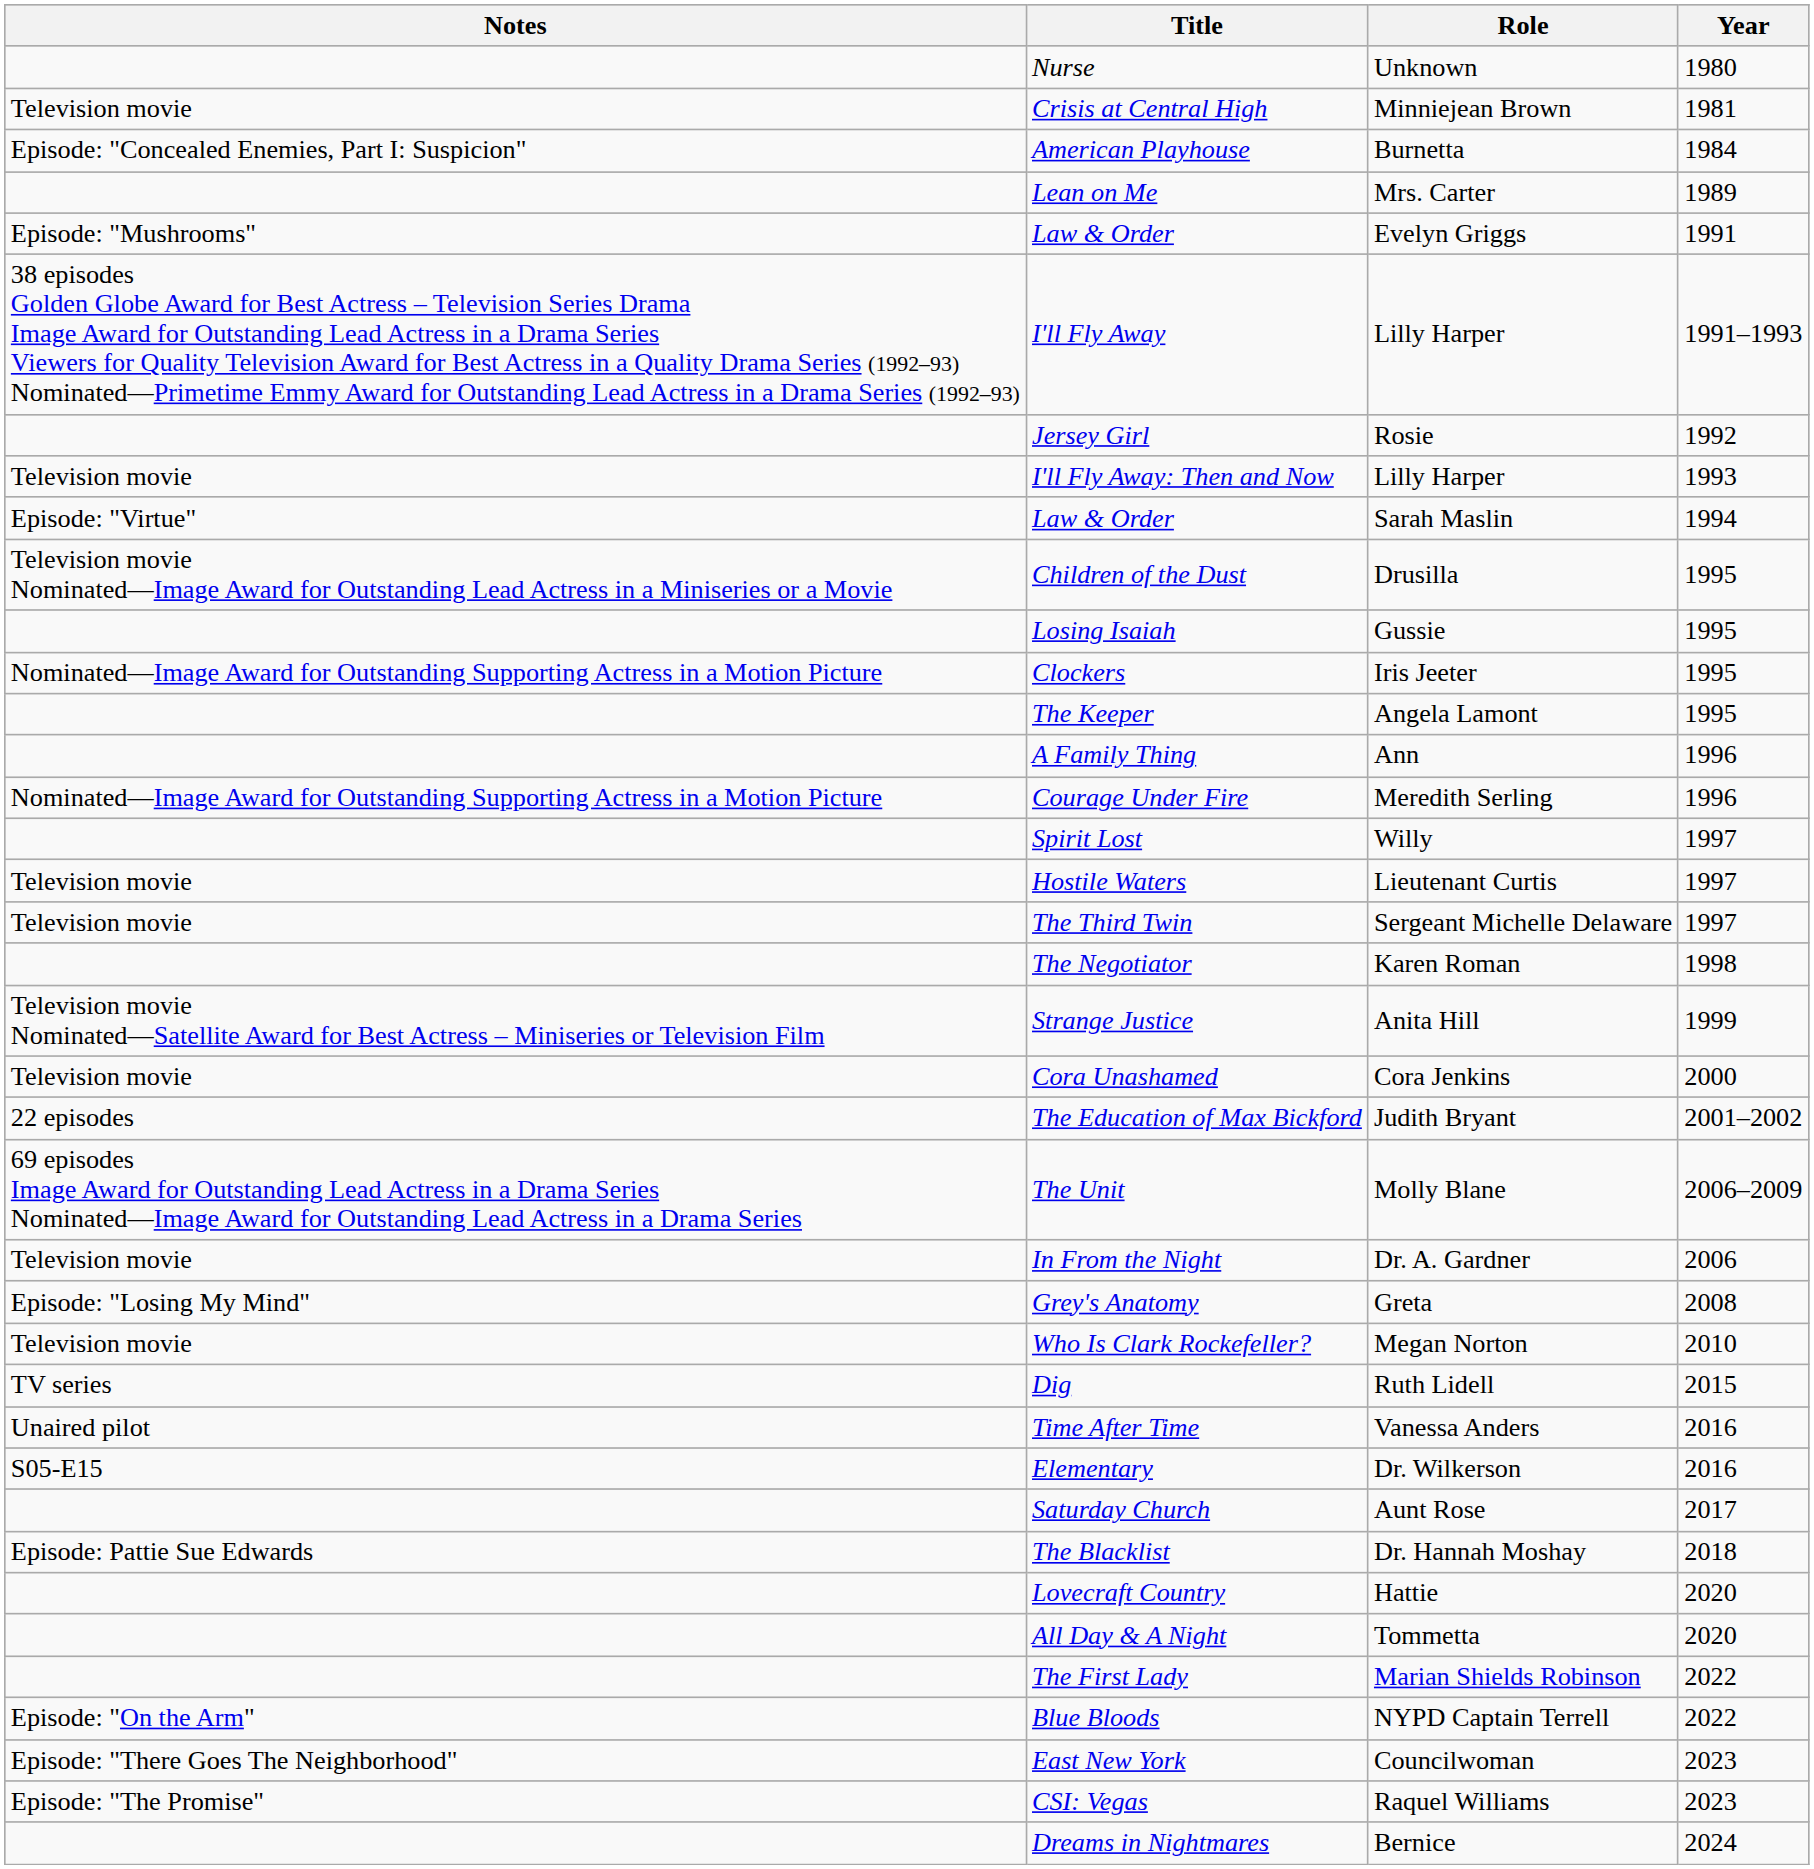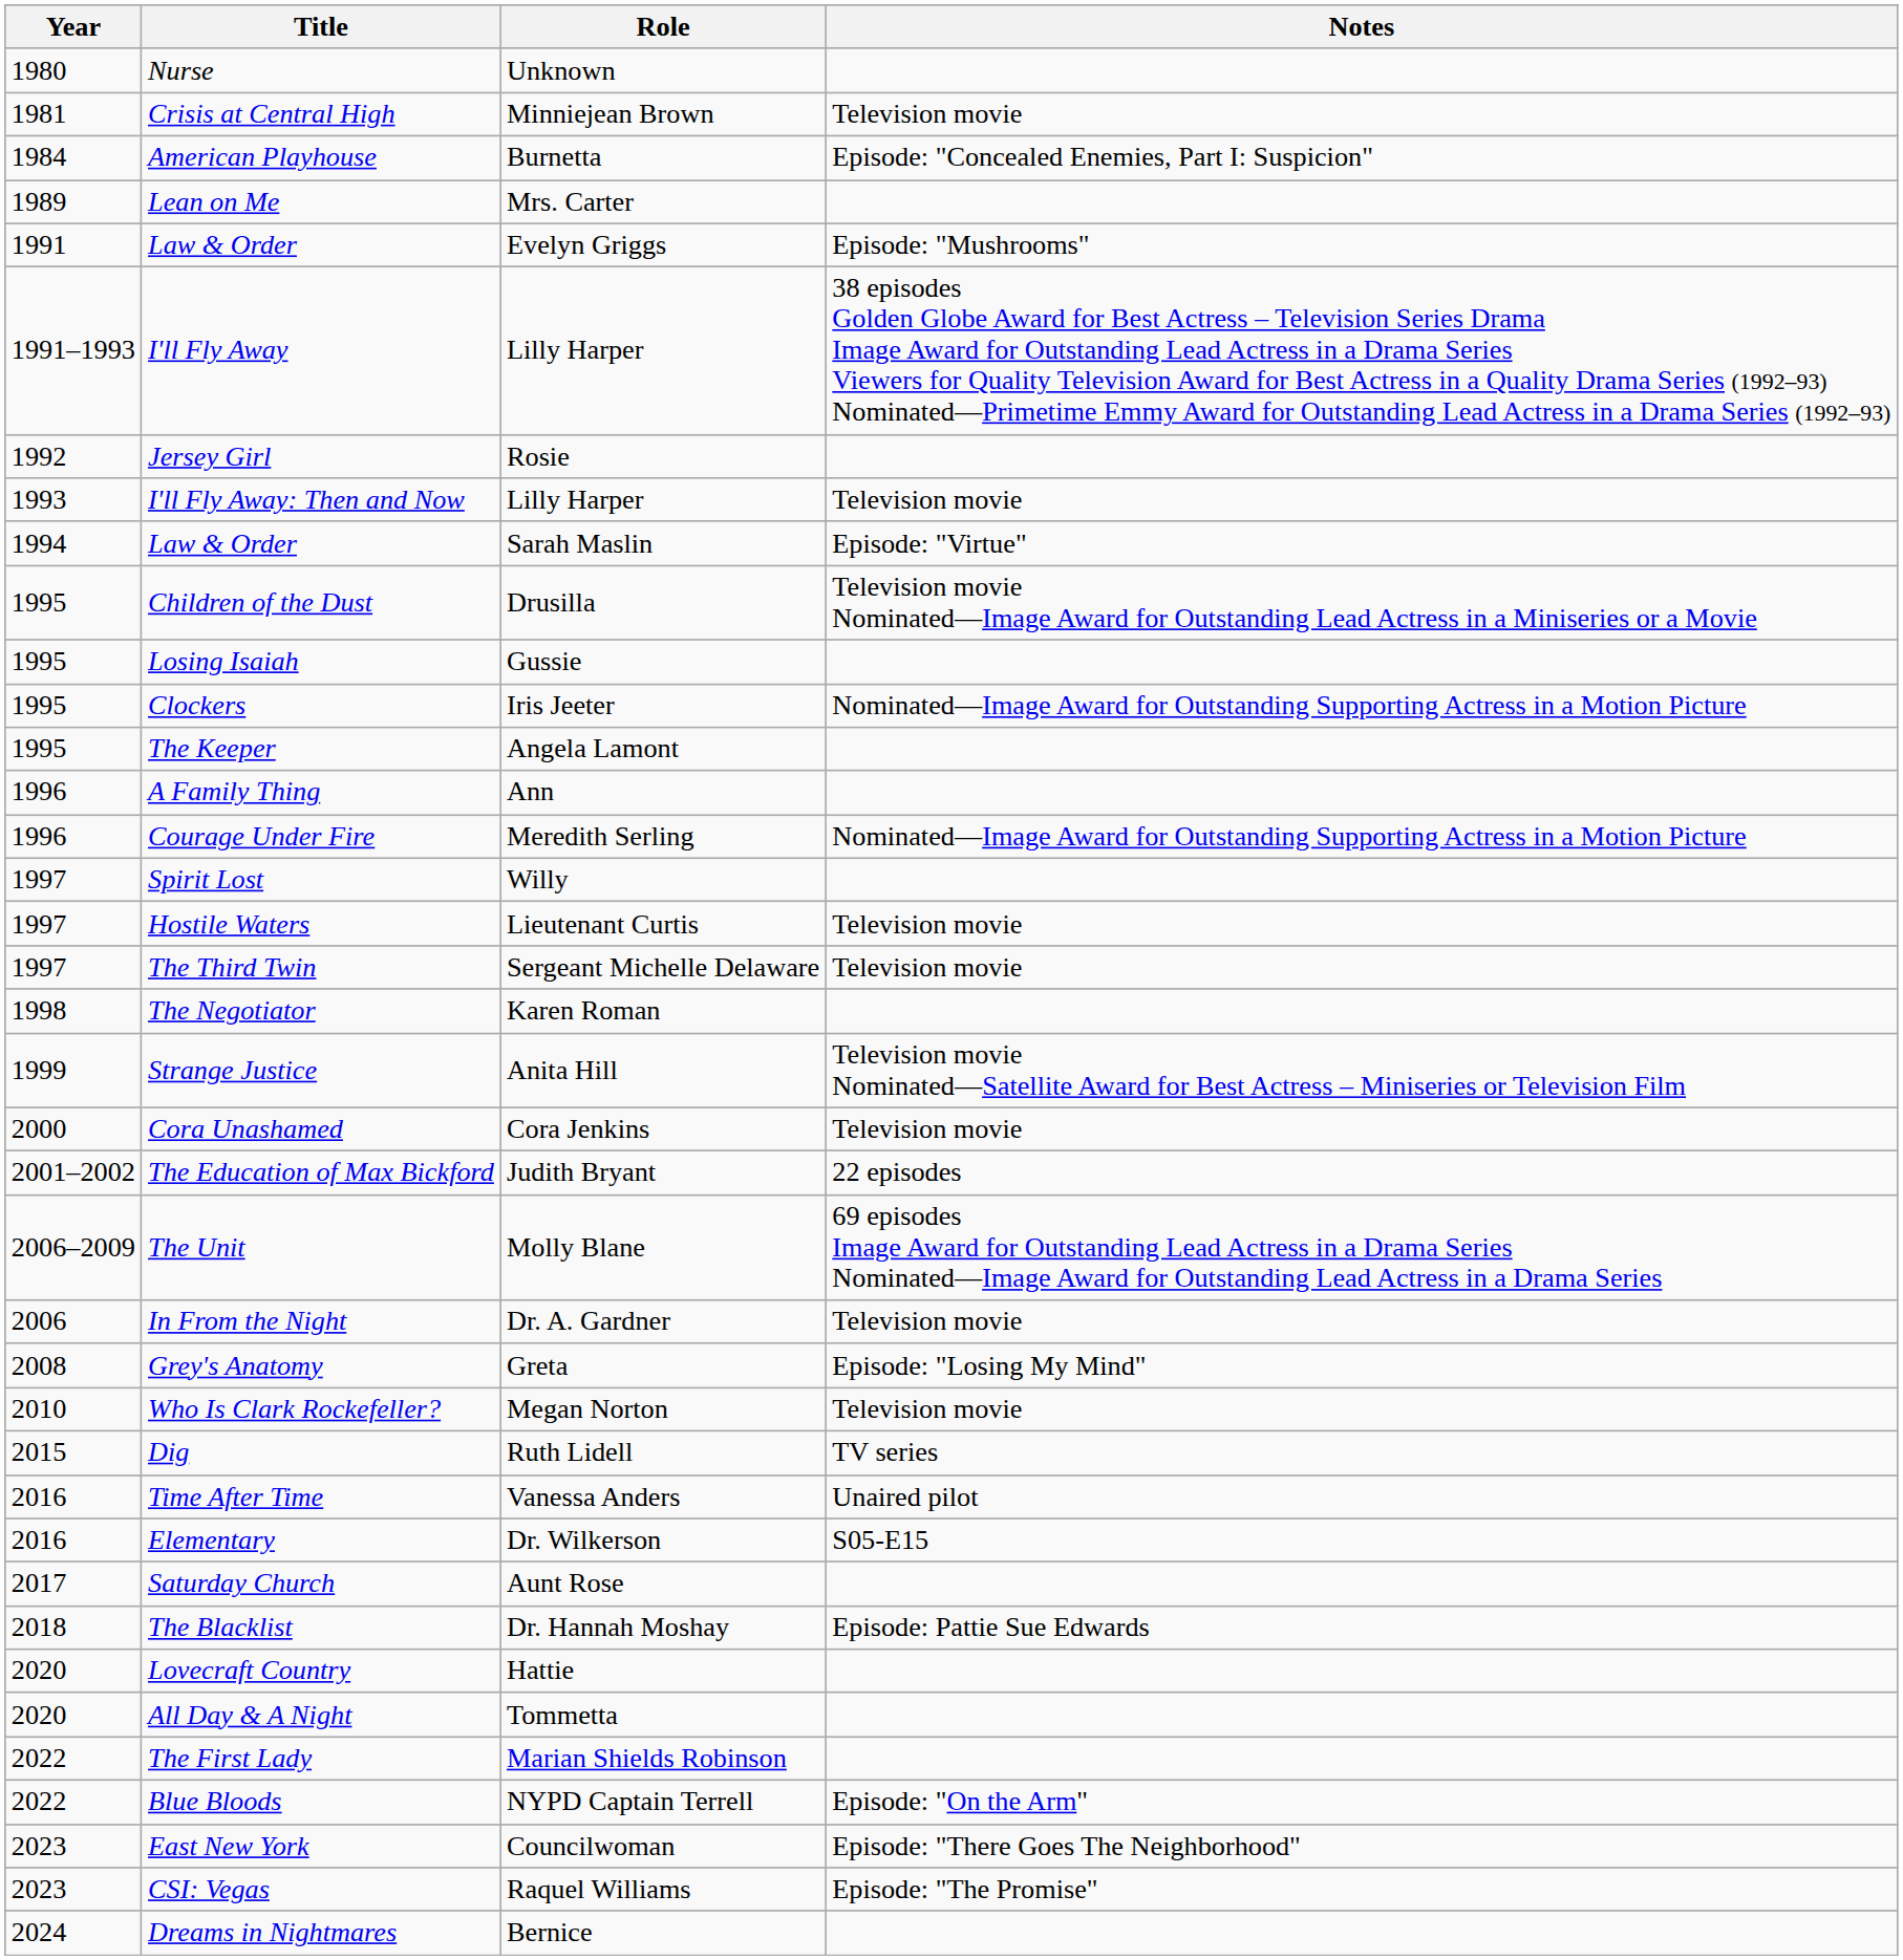columns swapped: Year <-> Notes
